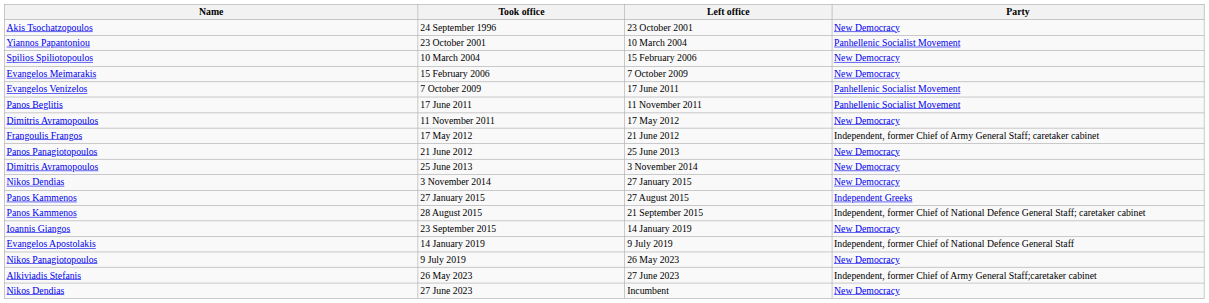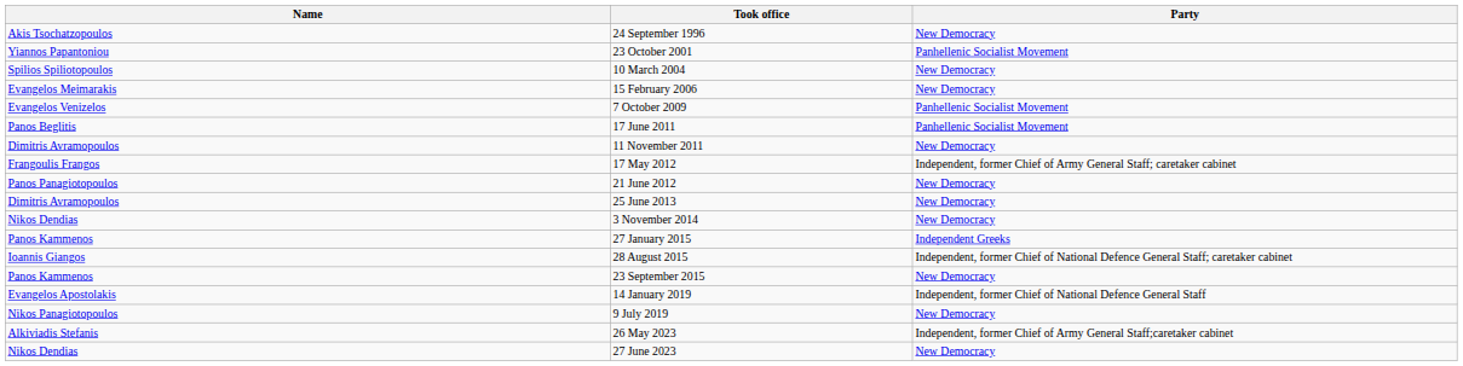- column: Left office | 23 October 2001 | 10 March 2004 | 15 February 2006 | 7 October 2009 | 17 June 2011 | 11 November 2011 | 17 May 2012 | 21 June 2012 | 25 June 2013 | 3 November 2014 | 27 January 2015 | 27 August 2015 | 21 September 2015 | 14 January 2019 | 9 July 2019 | 26 May 2023 | 27 June 2023 | Incumbent
28 August 2015 | Name: Panos Kammenos -> Ioannis Giangos
23 September 2015 | Name: Ioannis Giangos -> Panos Kammenos
